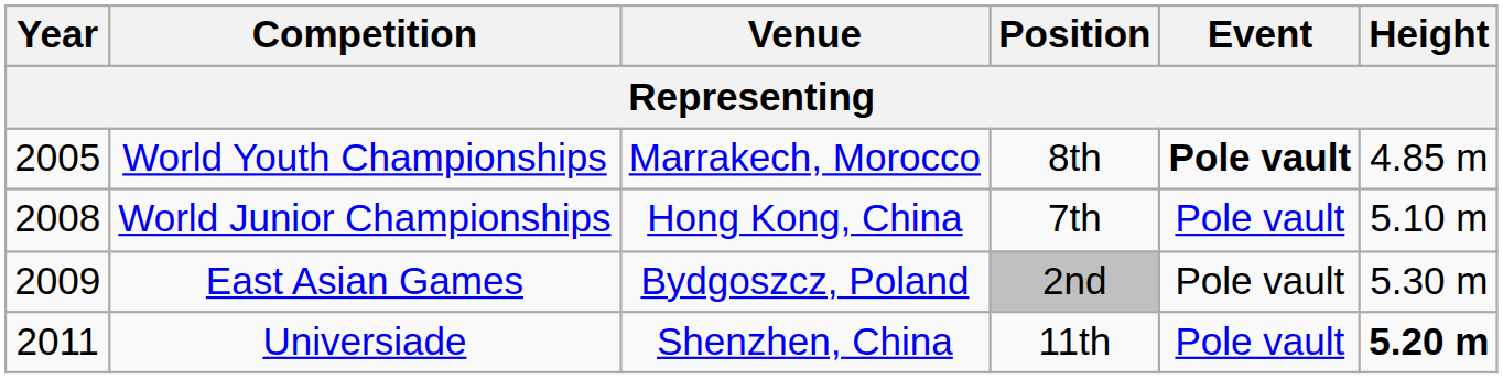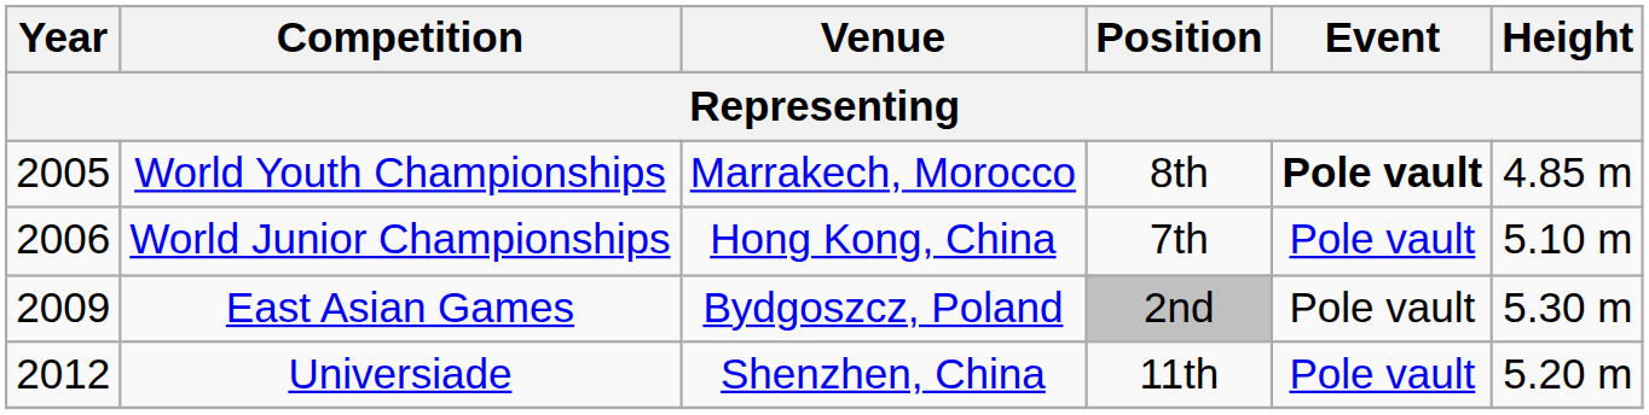World Junior Championships | Year: 2008 -> 2006
Universiade | Year: 2011 -> 2012
Universiade | Height: bold -> normal
